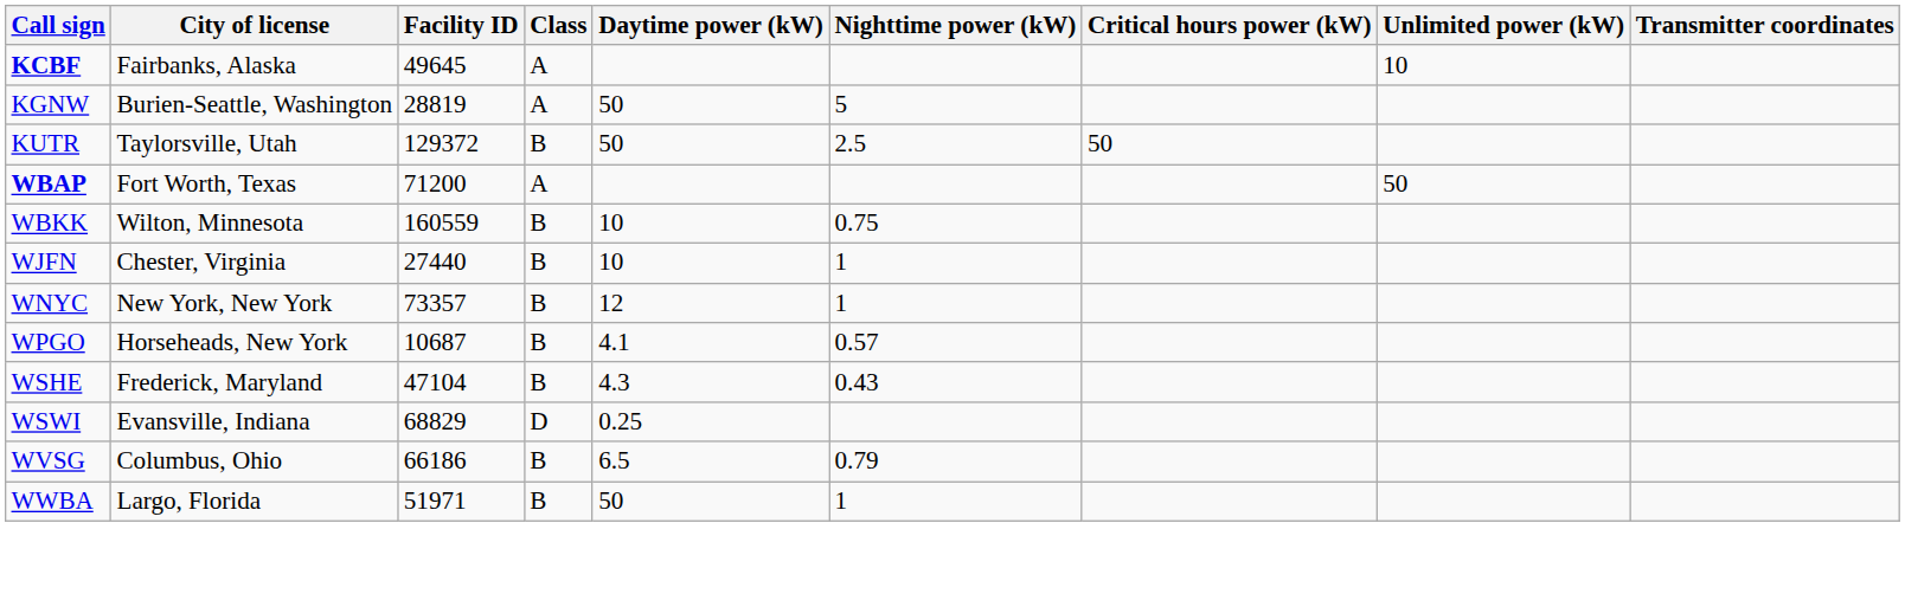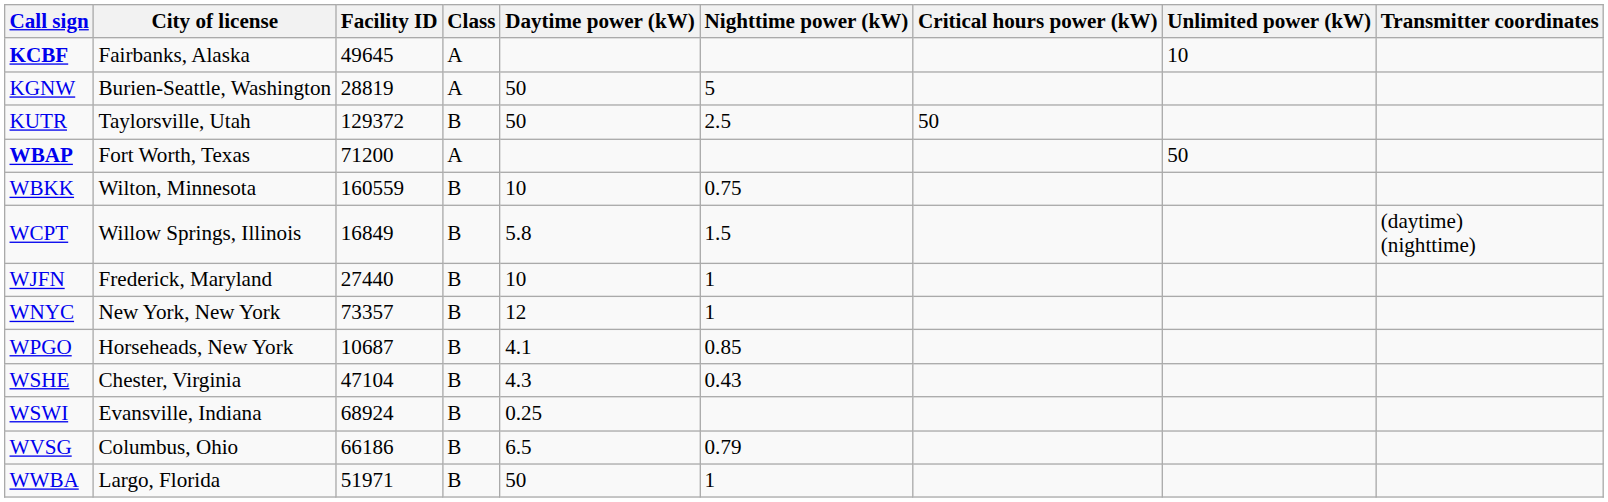+ row: WCPT | Willow Springs, Illinois | 16849 | B | 5.8 | 1.5 | (daytime) (nighttime)
WJFN | City of license: Chester, Virginia -> Frederick, Maryland
WPGO | Nighttime power (kW): 0.57 -> 0.85
WSHE | City of license: Frederick, Maryland -> Chester, Virginia
WSWI | Facility ID: 68829 -> 68924
WSWI | Class: D -> B
